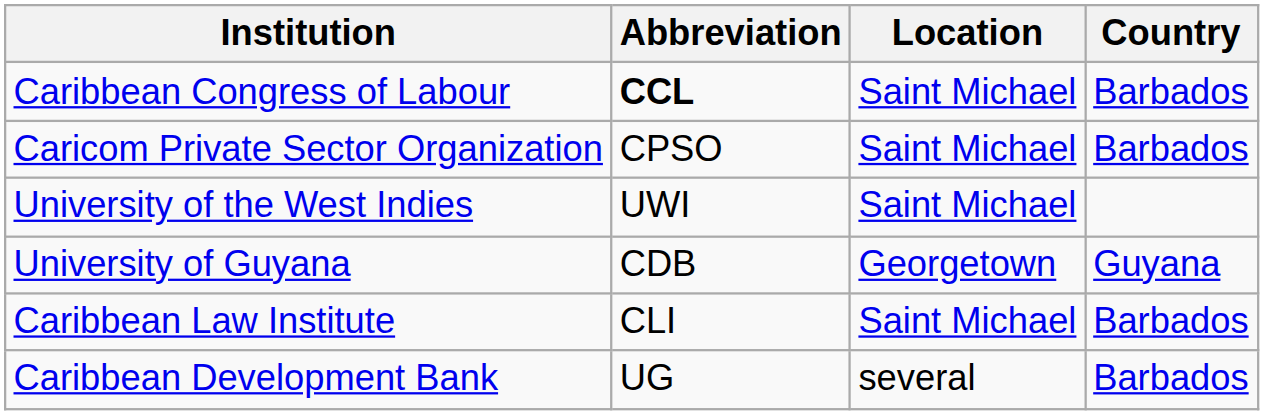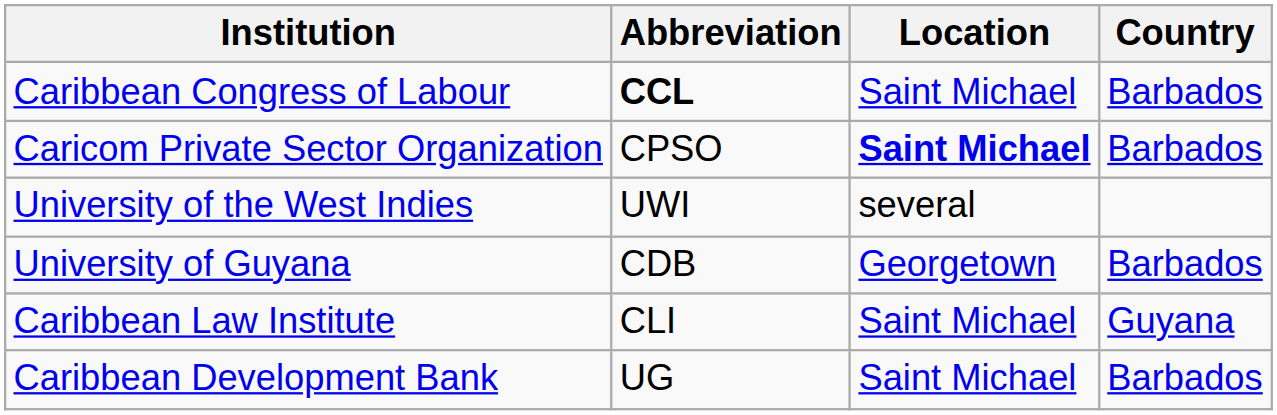Caricom Private Sector Organization | Location: normal -> bold
University of the West Indies | Location: Saint Michael -> several
University of Guyana | Country: Guyana -> Barbados
Caribbean Law Institute | Country: Barbados -> Guyana
Caribbean Development Bank | Location: several -> Saint Michael
